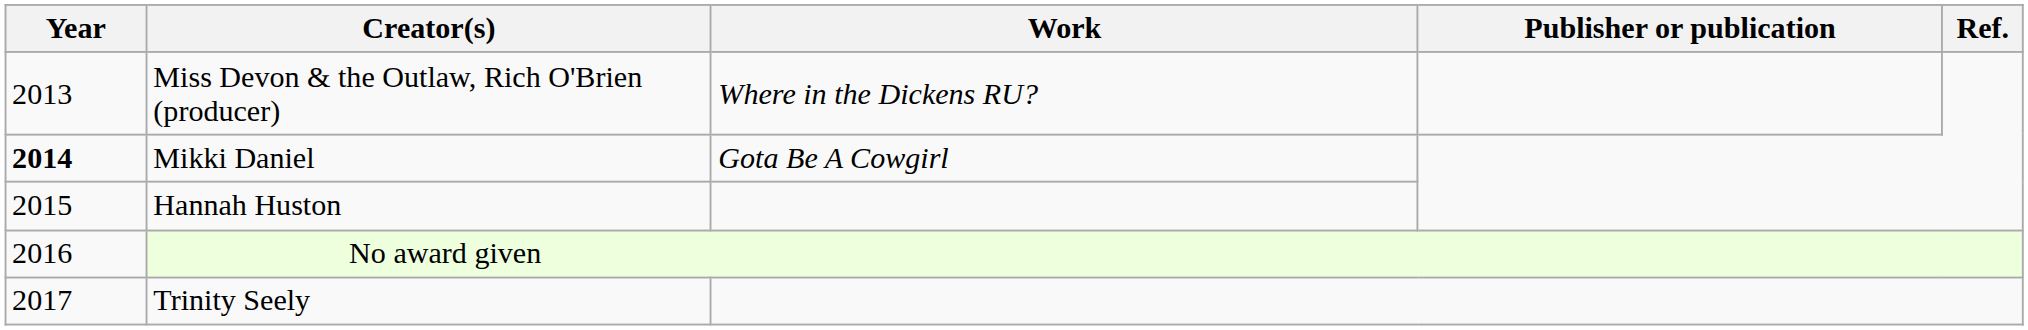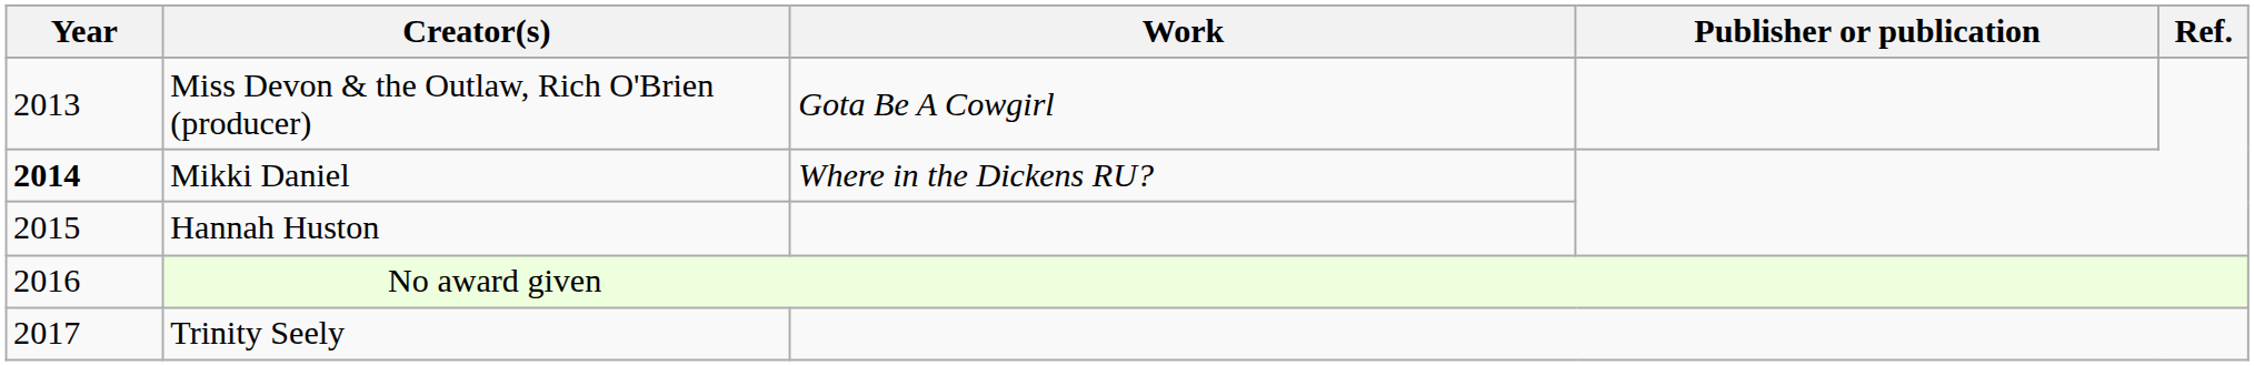Miss Devon & the Outlaw, Rich O'Brien (producer) | Work: Where in the Dickens RU? -> Gota Be A Cowgirl
Mikki Daniel | Work: Gota Be A Cowgirl -> Where in the Dickens RU?
